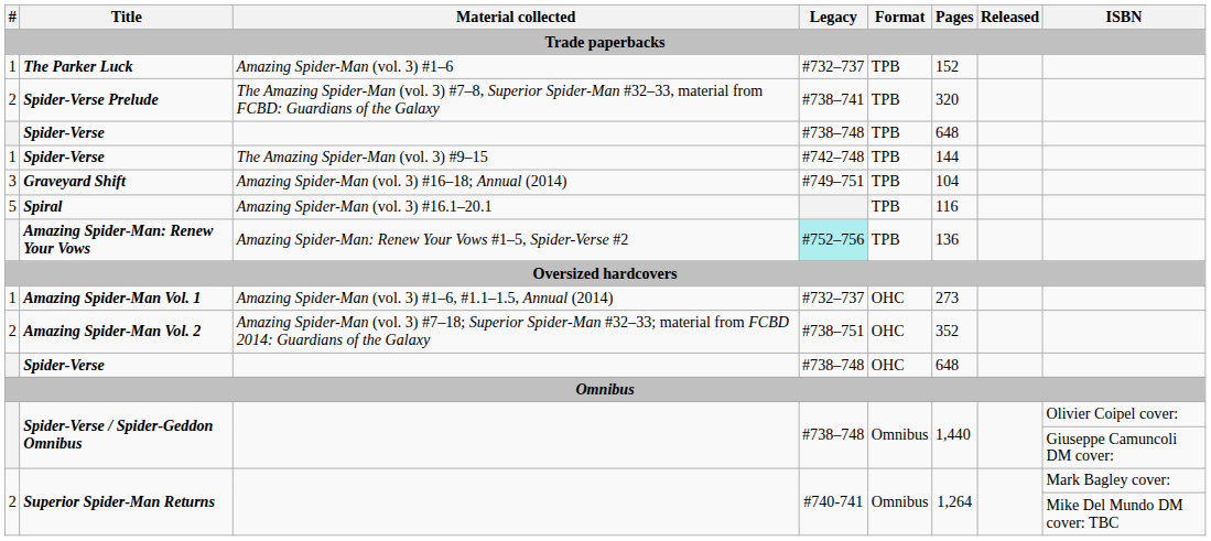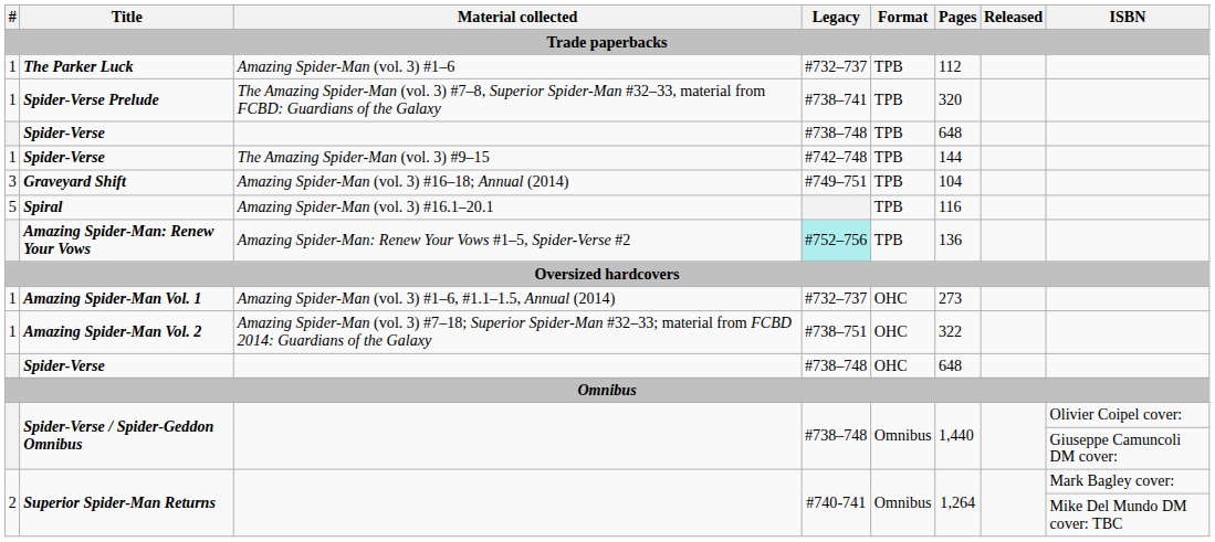The Parker Luck | Pages: 152 -> 112
Spider-Verse Prelude | #: 2 -> 1
Amazing Spider-Man Vol. 2 | #: 2 -> 1
Amazing Spider-Man Vol. 2 | Pages: 352 -> 322
